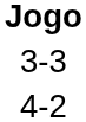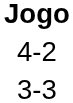rows swapped: 4-2 <-> 3-3
